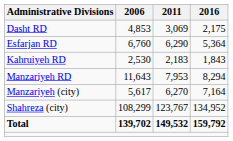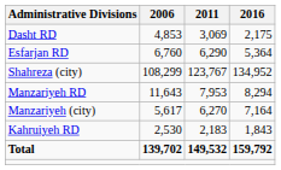rows swapped: Kahruiyeh RD <-> Shahreza (city)
